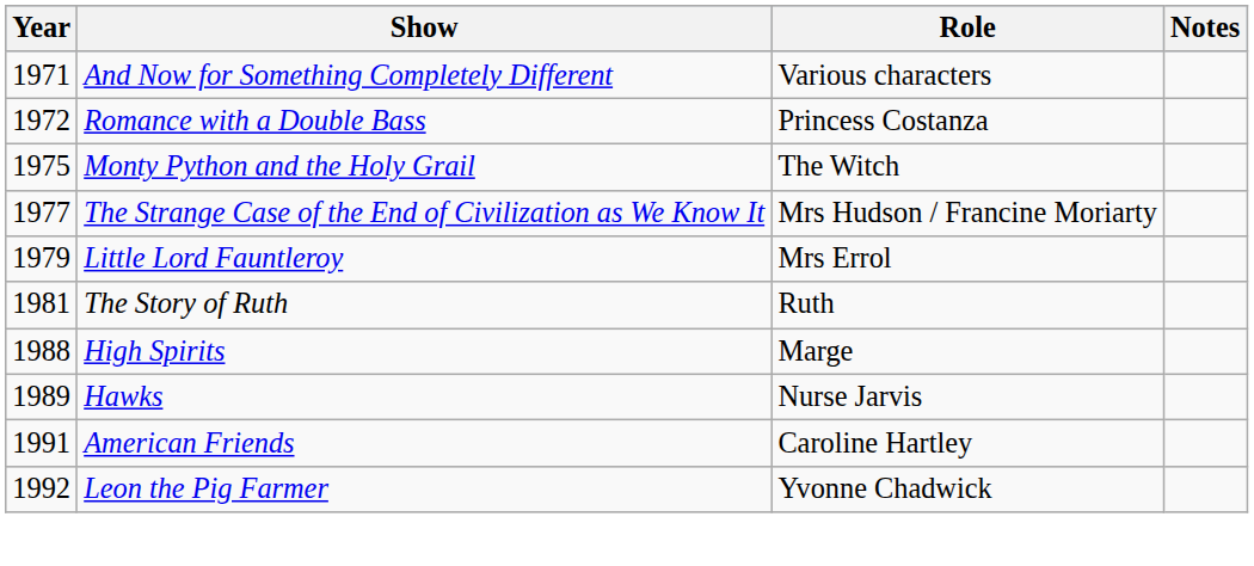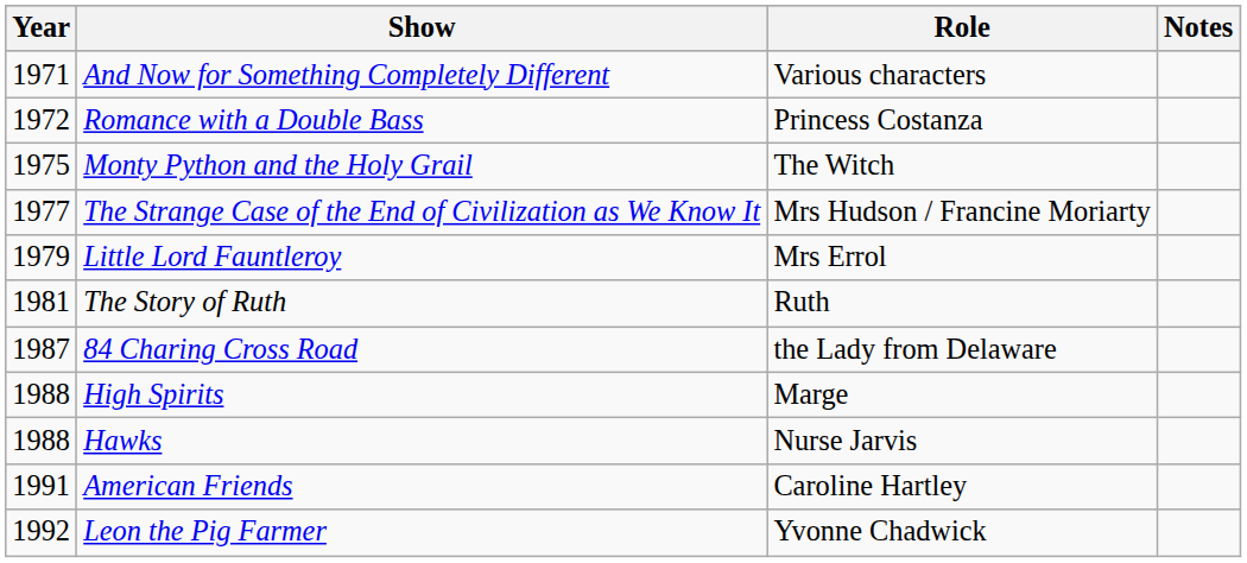+ row: 1987 | 84 Charing Cross Road | the Lady from Delaware
Hawks | Year: 1989 -> 1988
